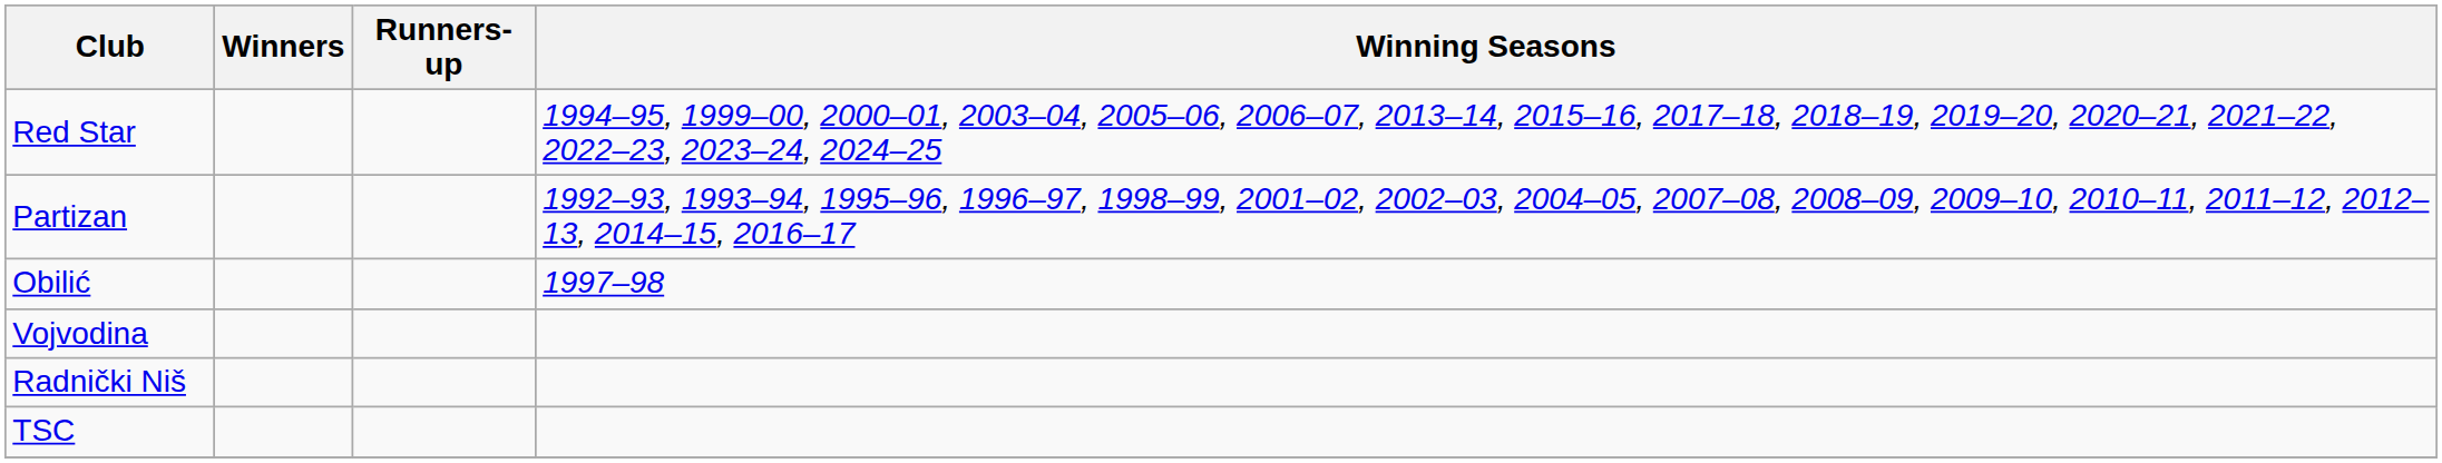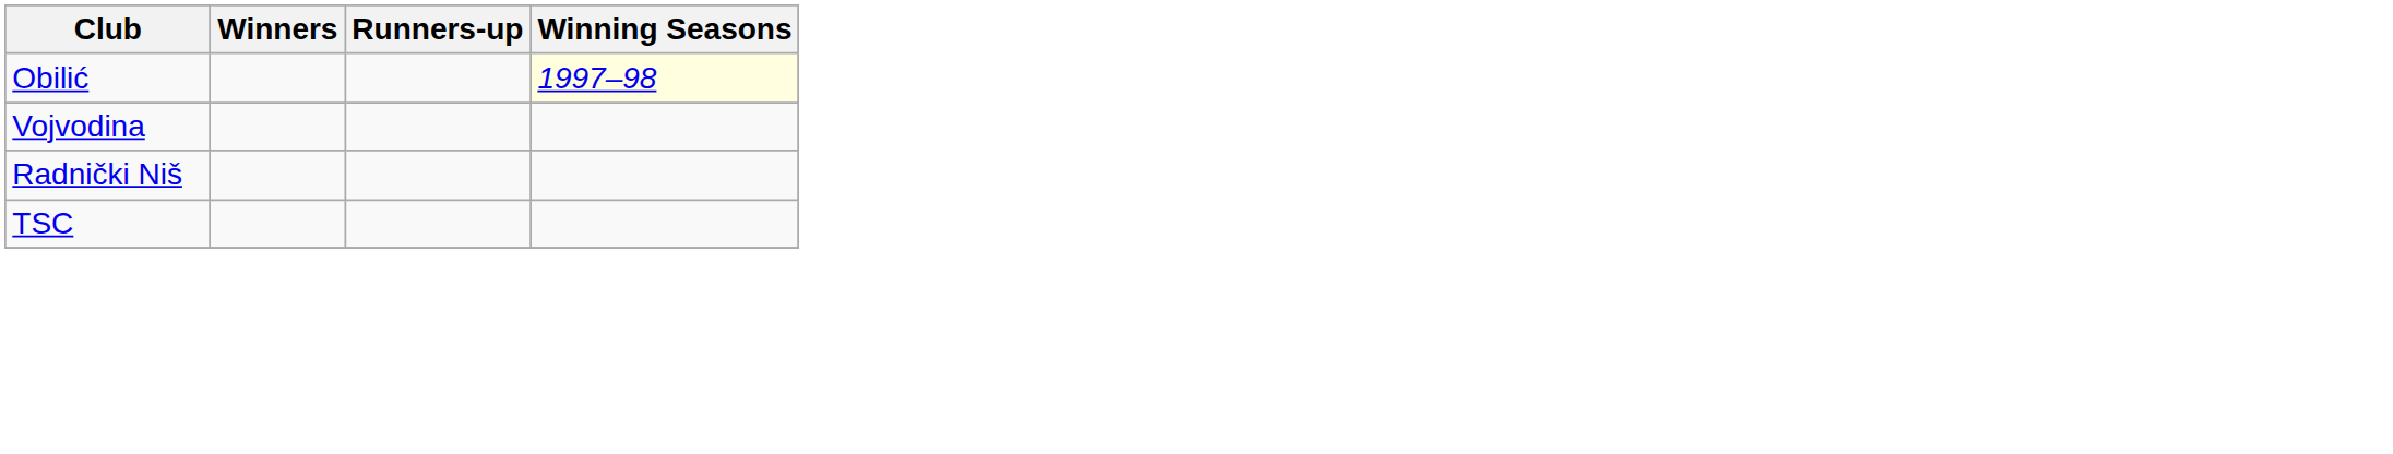- row: Red Star | 1994–95, 1999–00, 2000–01, 2003–04, 2005–06, 2006–07, 2013–14, 2015–16, 2017–18, 2018–19, 2019–20, 2020–21, 2021–22, 2022–23, 2023–24, 2024–25
- row: Partizan | 1992–93, 1993–94, 1995–96, 1996–97, 1998–99, 2001–02, 2002–03, 2004–05, 2007–08, 2008–09, 2009–10, 2010–11, 2011–12, 2012–13, 2014–15, 2016–17
Obilić | Winning Seasons: no background -> lightyellow background
